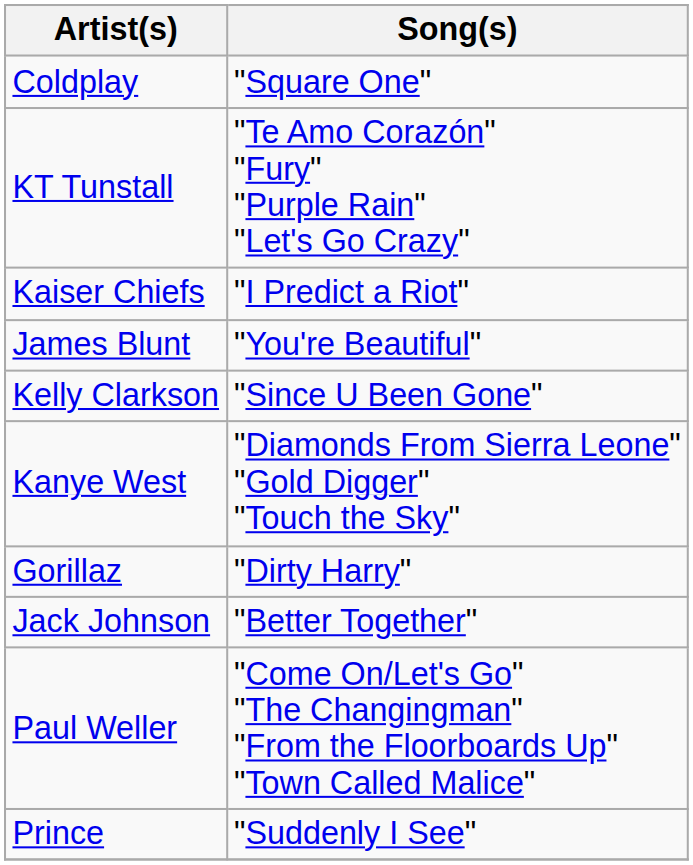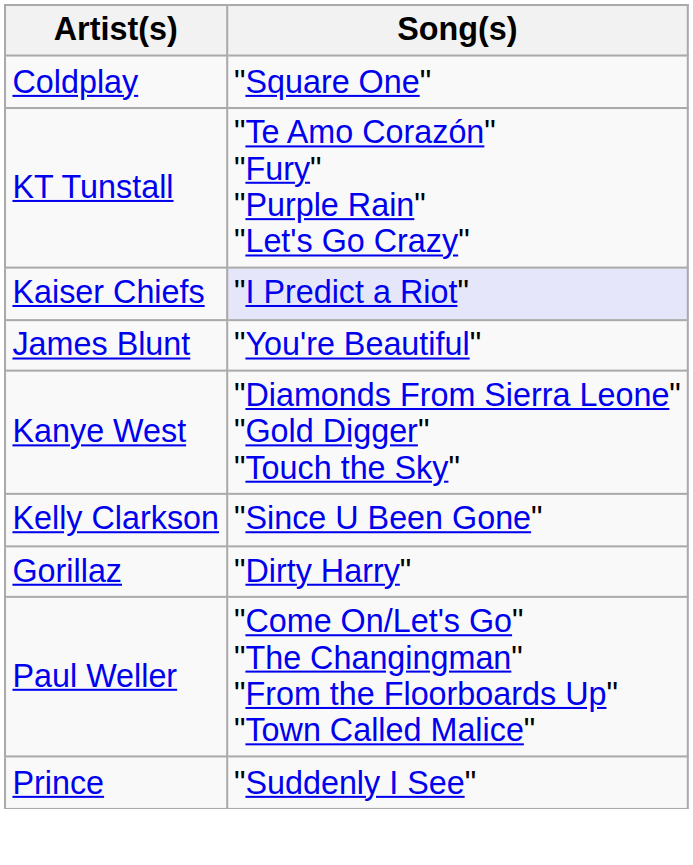Kaiser Chiefs | Song(s): no background -> lavender background
rows swapped: Kanye West <-> Kelly Clarkson
- row: Jack Johnson | "Better Together"
